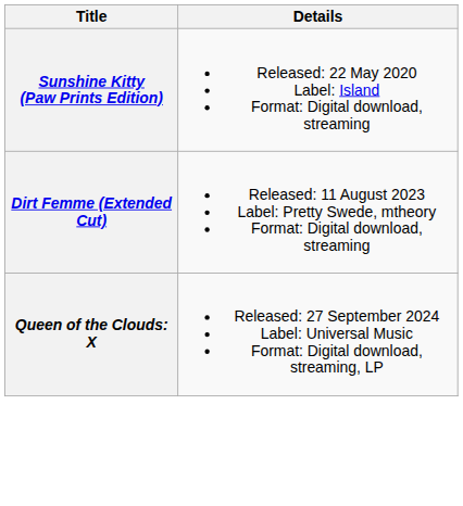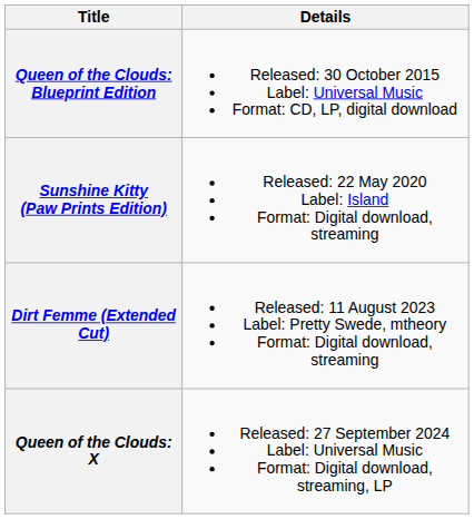+ row: Queen of the Clouds: Blueprint Edition | Released: 30 October 2015 Label: Universal Music Format: CD, LP, digital download
